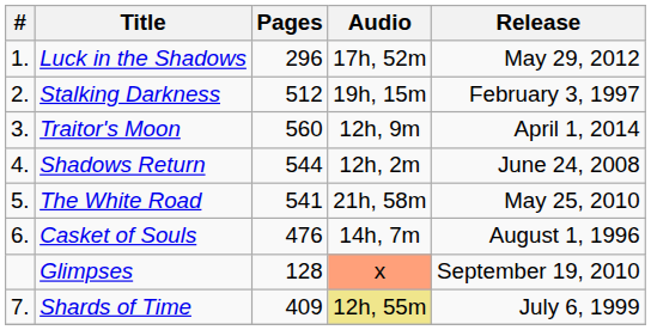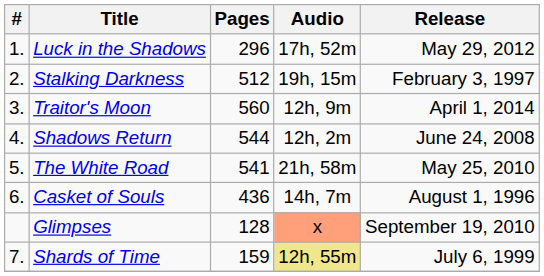Casket of Souls | Pages: 476 -> 436
Shards of Time | Pages: 409 -> 159
